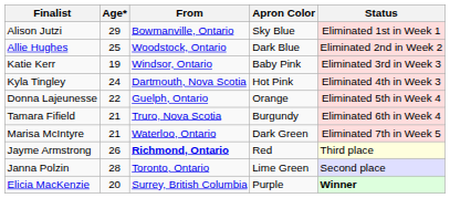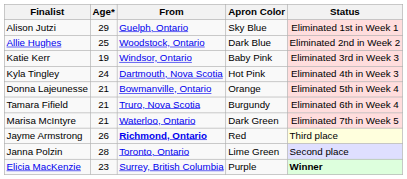Alison Jutzi | From: Bowmanville, Ontario -> Guelph, Ontario
Donna Lajeunesse | Age*: 22 -> 21
Donna Lajeunesse | From: Guelph, Ontario -> Bowmanville, Ontario
Elicia MacKenzie | Age*: 20 -> 23
